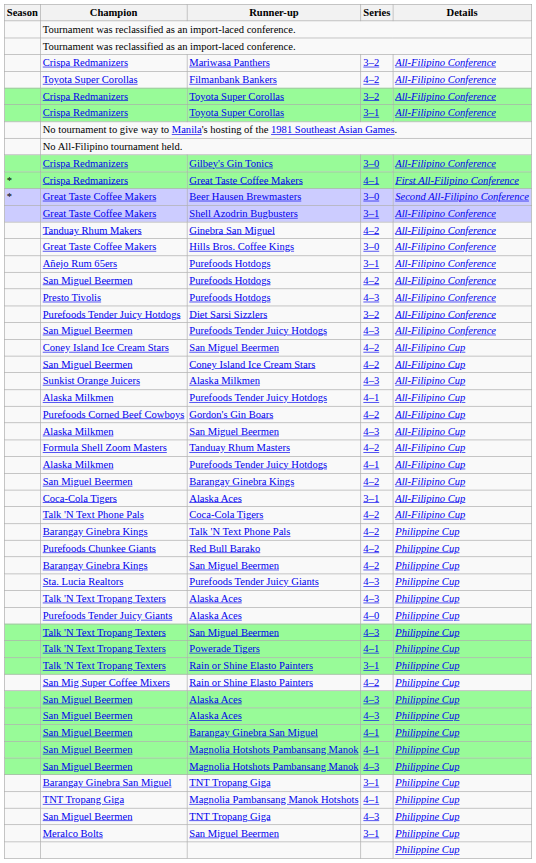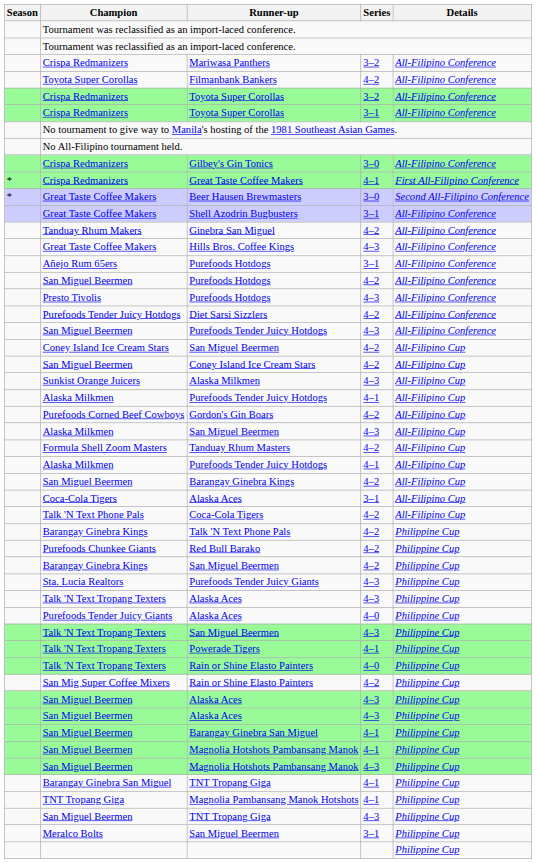Hills Bros. Coffee Kings | Series: 3–0 -> 4–3
Diet Sarsi Sizzlers | Series: 3–2 -> 4–2
Talk 'N Text Tropang Texters / Rain or Shine Elasto Painters | Series: 3–1 -> 4–0
Barangay Ginebra San Miguel / TNT Tropang Giga | Series: 3–1 -> 4–1
